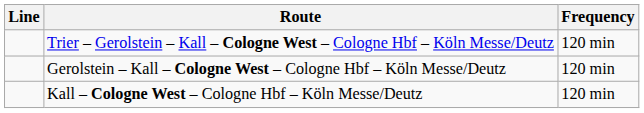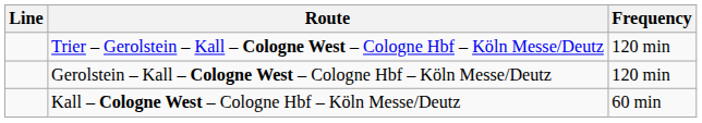Kall – Cologne West – Cologne Hbf – Köln Messe/Deutz | Frequency: 120 min -> 60 min
